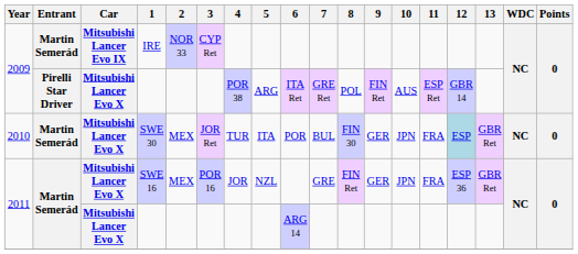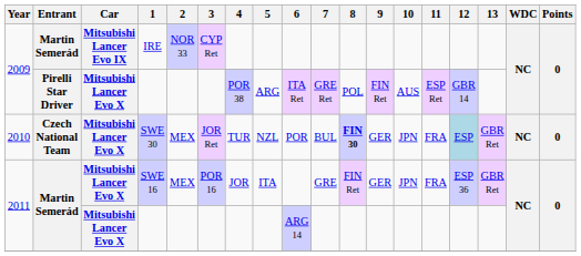SWE 30 | Entrant: Martin Semerád -> Czech National Team
SWE 30 | 5: ITA -> NZL
SWE 30 | 8: normal -> bold
SWE 16 | 5: NZL -> ITA
